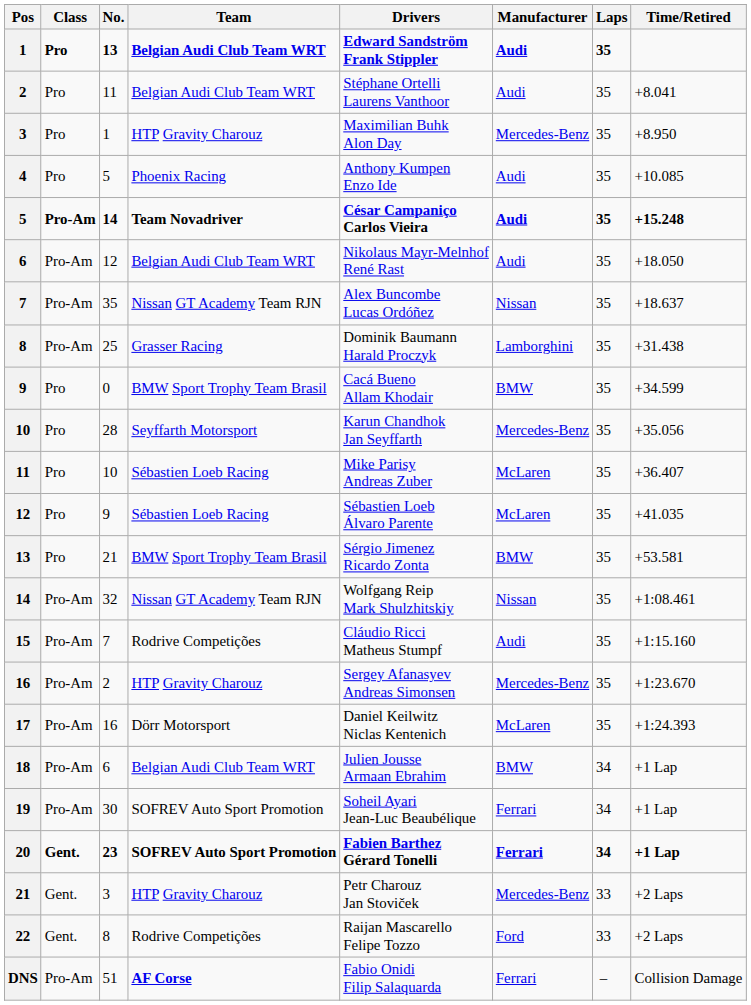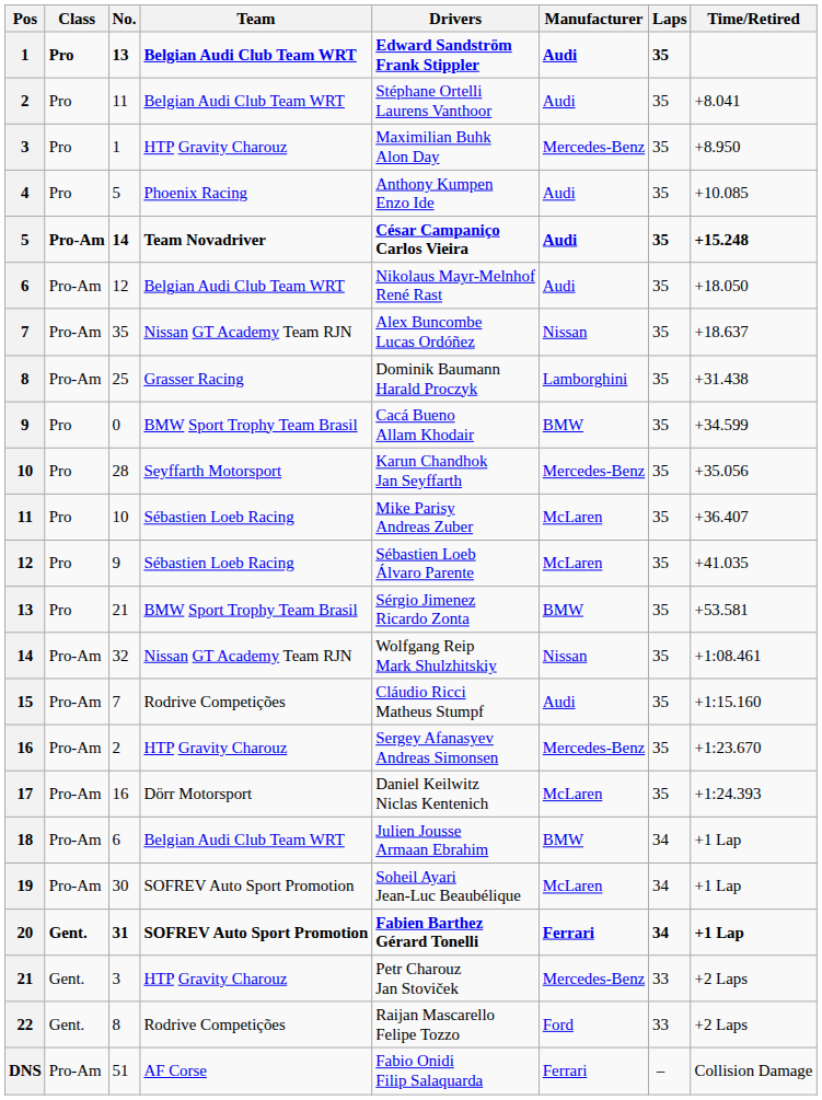19 | Manufacturer: Ferrari -> McLaren
20 | No.: 23 -> 31
DNS | Team: bold -> normal
